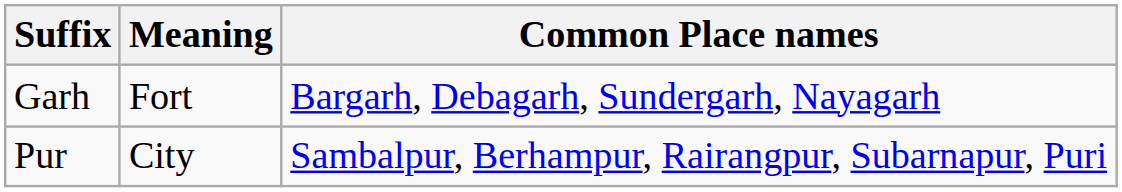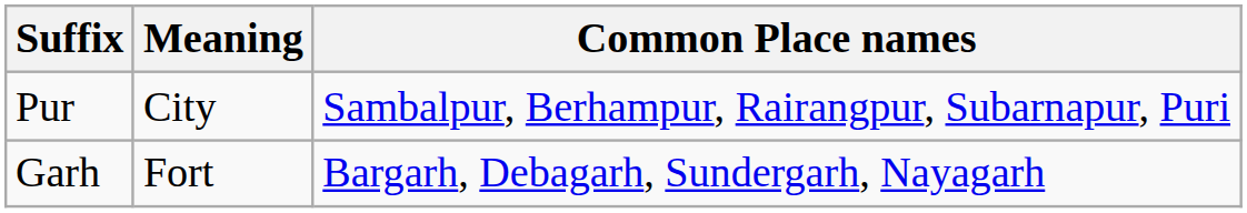rows swapped: Pur <-> Garh
